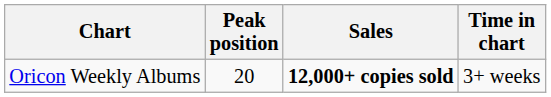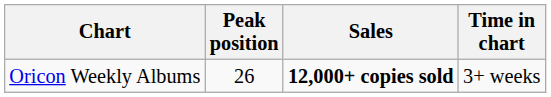Oricon Weekly Albums | Peak position: 20 -> 26
